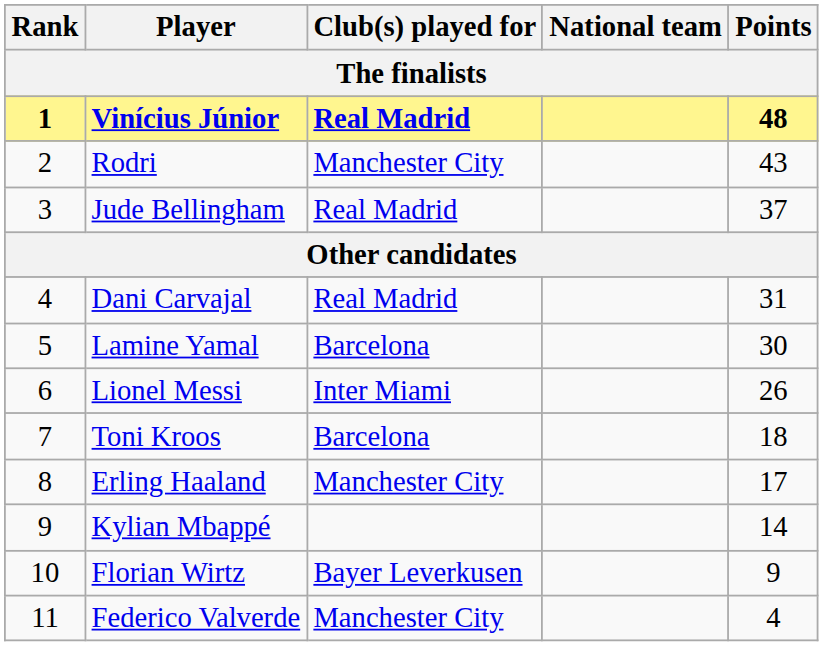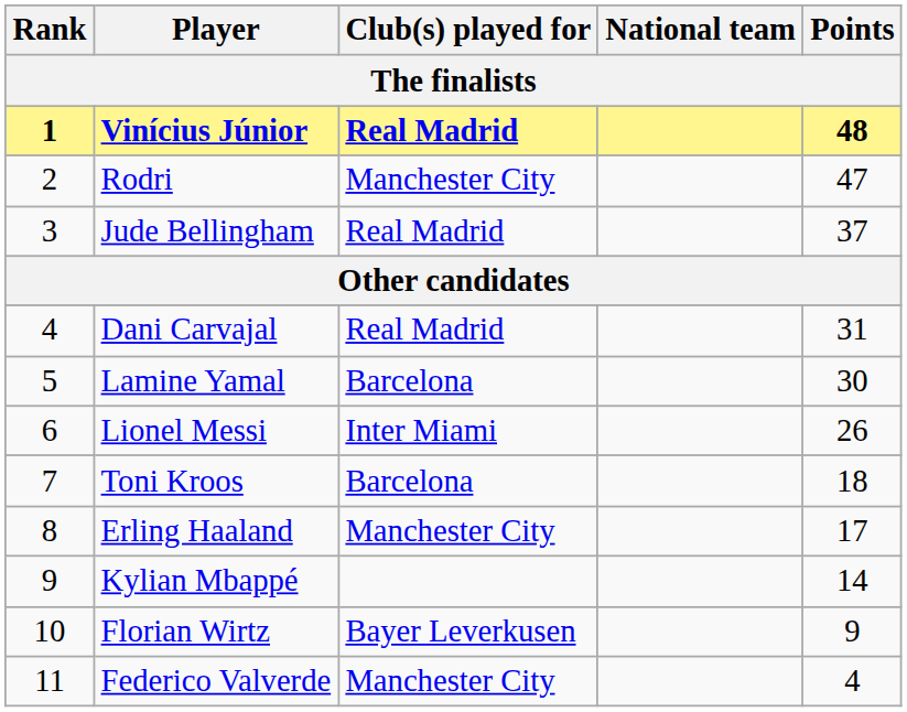Rodri | Points: 43 -> 47
